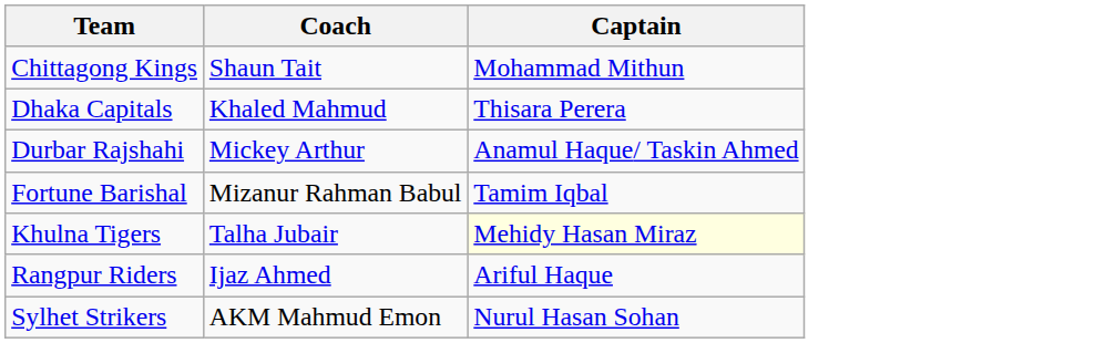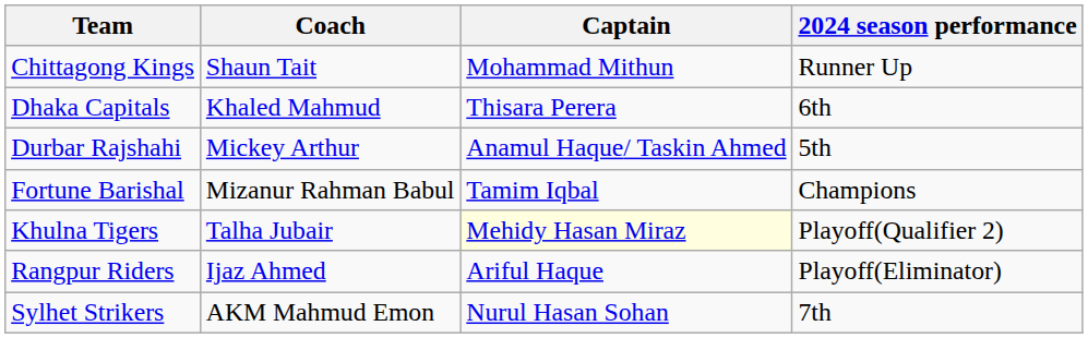+ column: 2024 season performance | Runner Up | 6th | 5th | Champions | Playoff(Qualifier 2) | Playoff(Eliminator) | 7th
